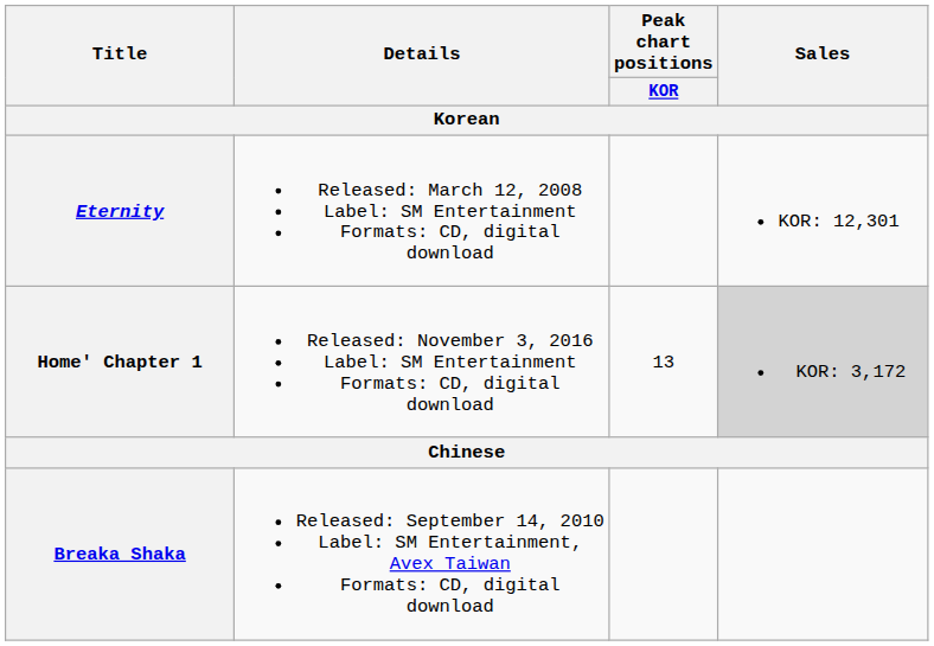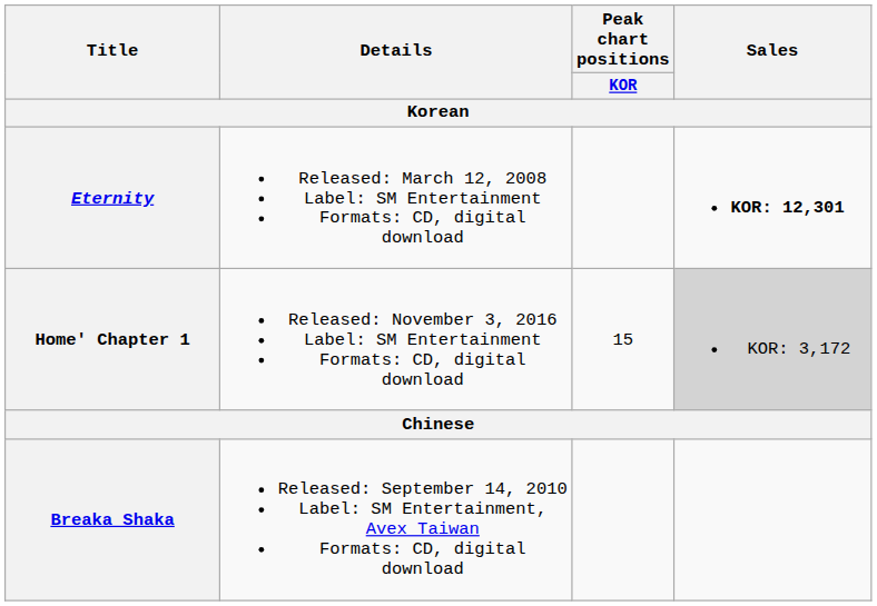Eternity | Sales: normal -> bold
Home' Chapter 1 | Peak chart positions / KOR: 13 -> 15
